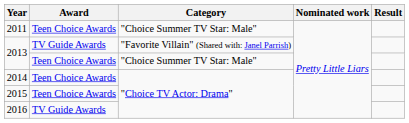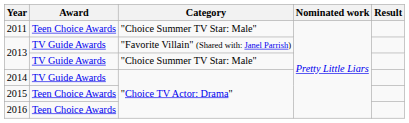2013 / "Choice Summer TV Star: Male" | Award: Teen Choice Awards -> TV Guide Awards
2014 | Award: Teen Choice Awards -> TV Guide Awards
2016 | Award: TV Guide Awards -> Teen Choice Awards
